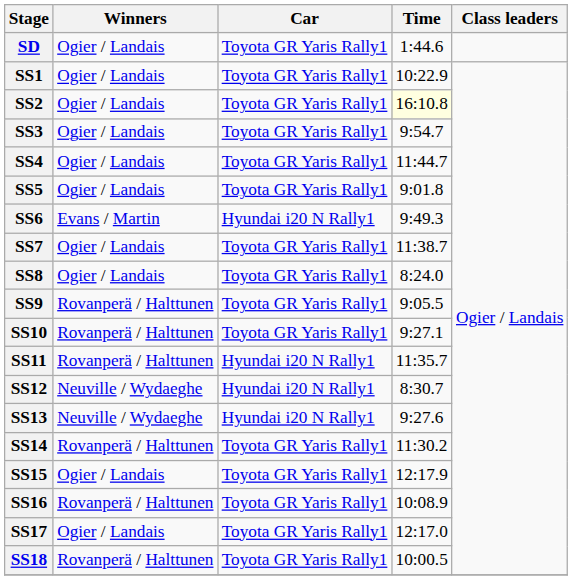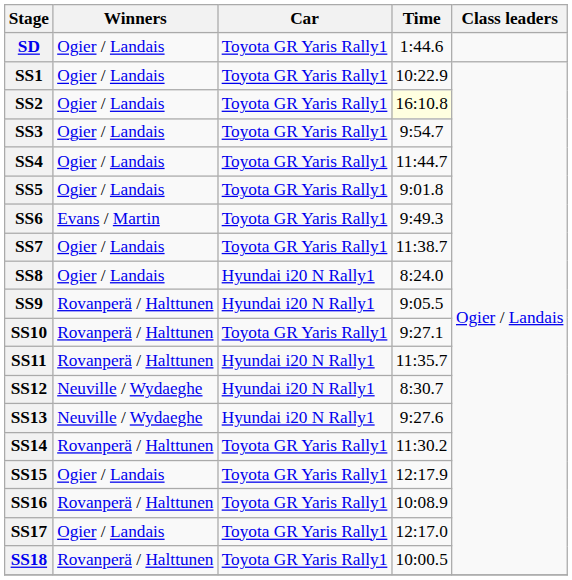SS6 | Car: Hyundai i20 N Rally1 -> Toyota GR Yaris Rally1
SS8 | Car: Toyota GR Yaris Rally1 -> Hyundai i20 N Rally1
SS9 | Car: Toyota GR Yaris Rally1 -> Hyundai i20 N Rally1
